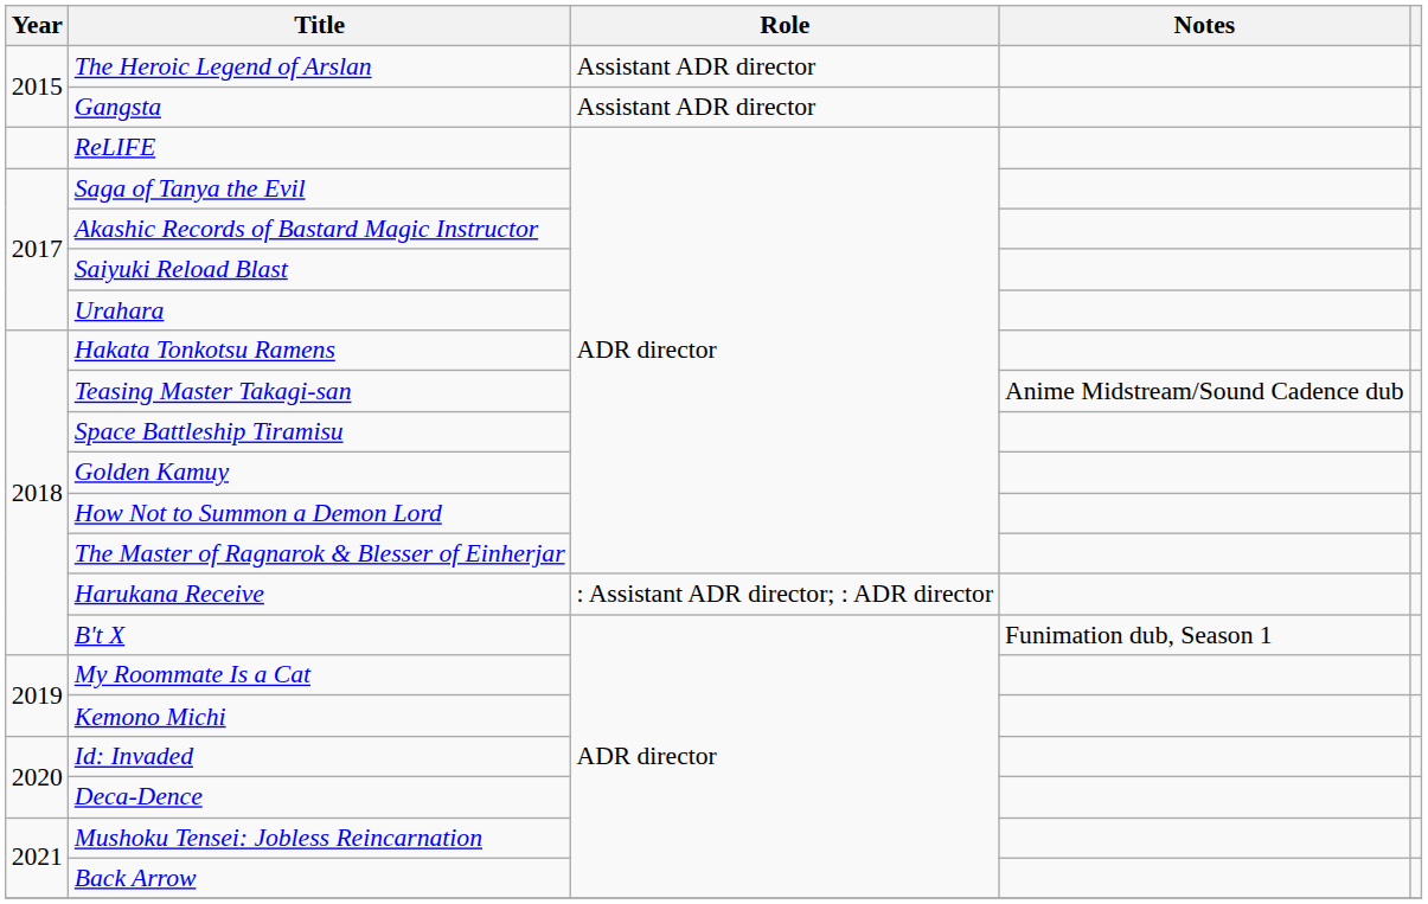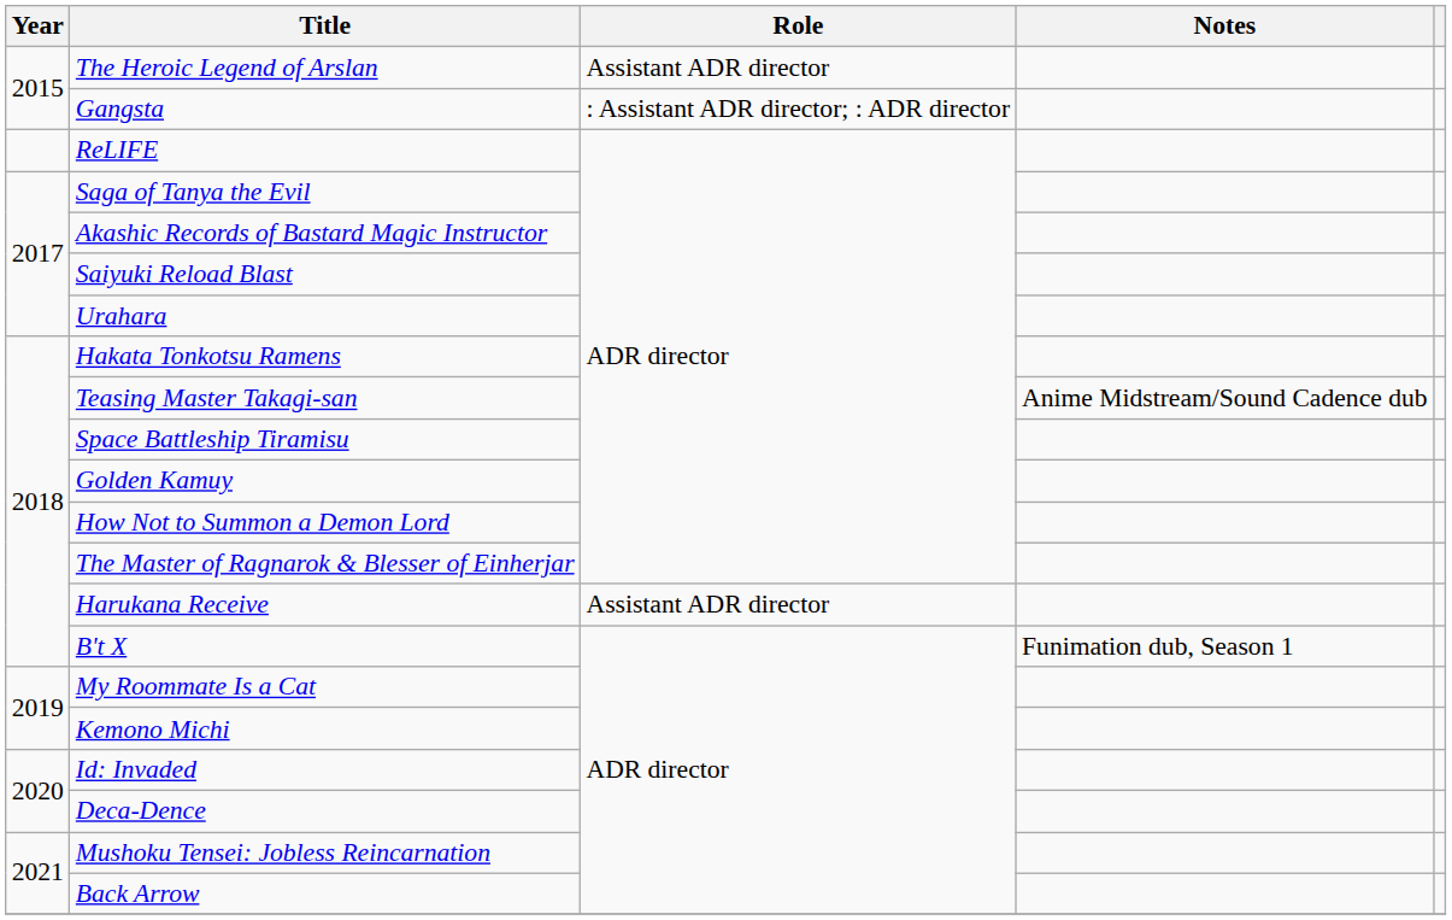Gangsta | Role: Assistant ADR director -> : Assistant ADR director; : ADR director
Harukana Receive | Role: : Assistant ADR director; : ADR director -> Assistant ADR director
